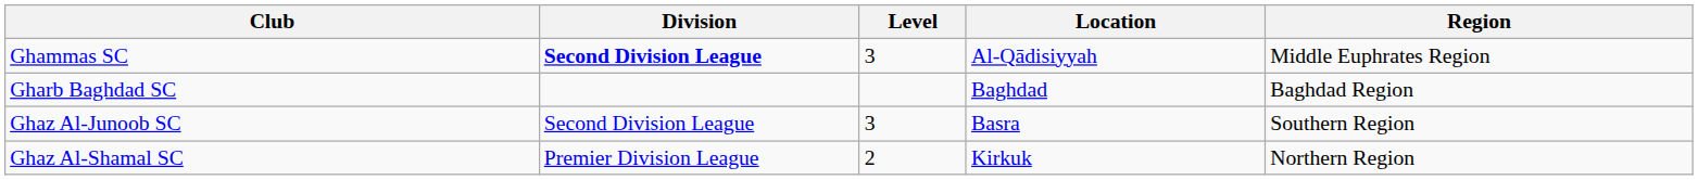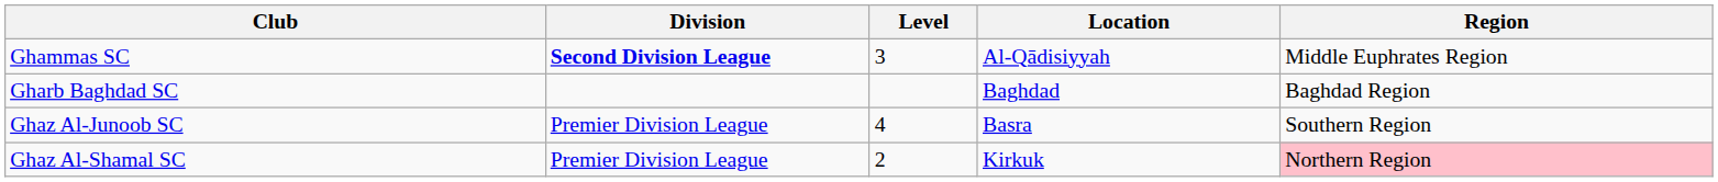Ghaz Al-Junoob SC | Division: Second Division League -> Premier Division League
Ghaz Al-Junoob SC | Level: 3 -> 4
Ghaz Al-Shamal SC | Region: no background -> pink background
